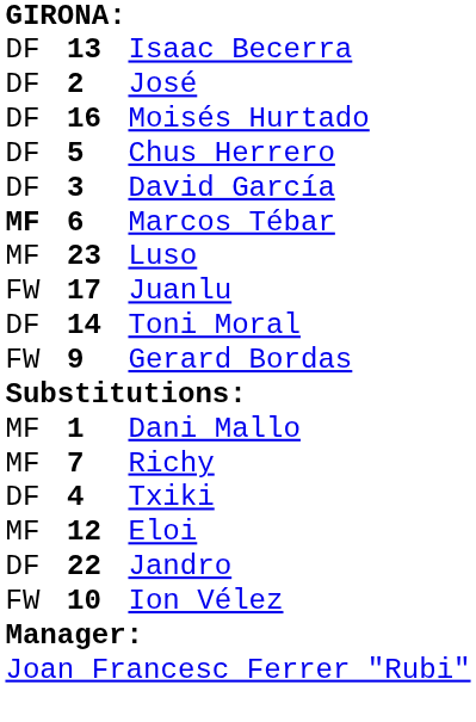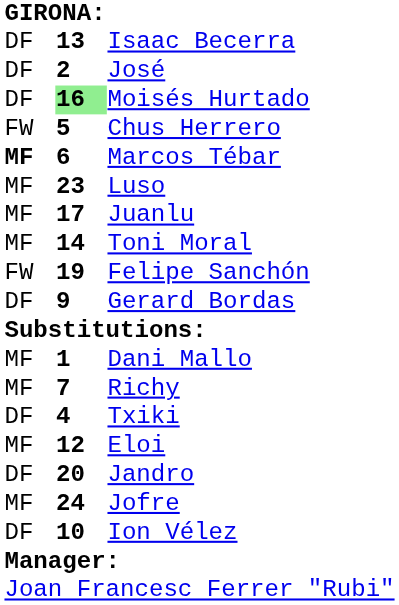Moisés Hurtado | column 2: no background -> lightgreen background
Chus Herrero | column 1: DF -> FW
- row: DF | 3 | David García
Juanlu | column 1: FW -> MF
Toni Moral | column 1: DF -> MF
+ row: FW | 19 | Felipe Sanchón
Gerard Bordas | column 1: FW -> DF
Jandro | column 2: 22 -> 20
+ row: MF | 24 | Jofre
Ion Vélez | column 1: FW -> DF
